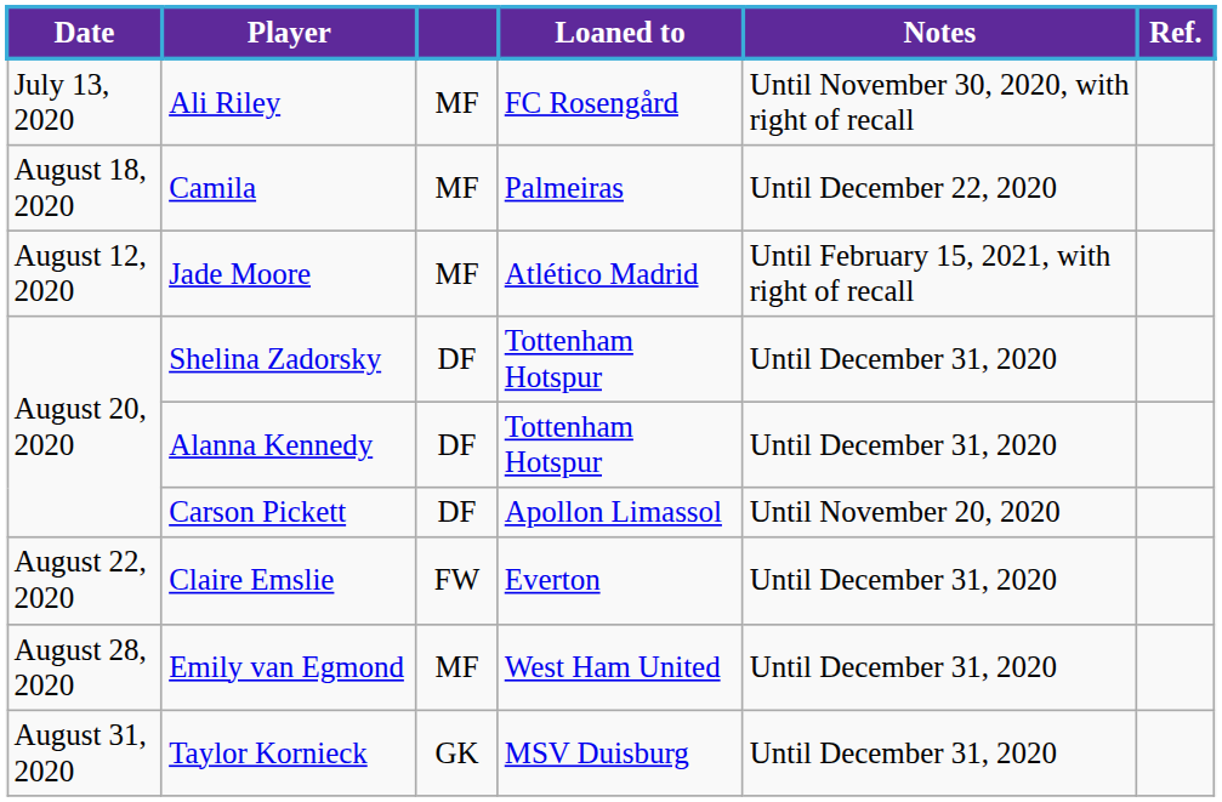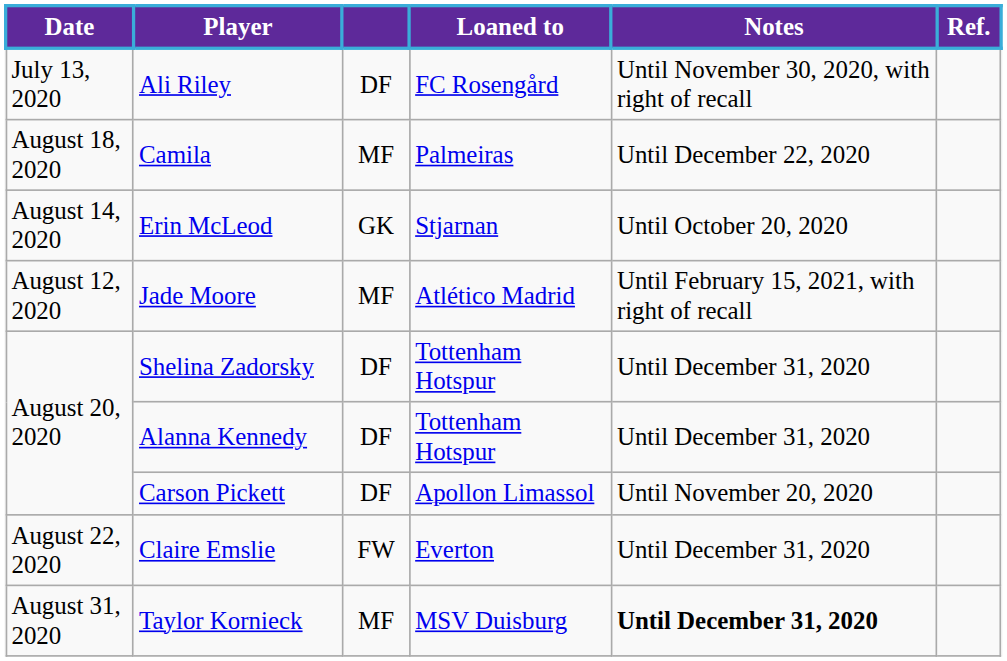Ali Riley | column 3: MF -> DF
+ row: August 14, 2020 | Erin McLeod | GK | Stjarnan | Until October 20, 2020
- row: August 28, 2020 | Emily van Egmond | MF | West Ham United | Until December 31, 2020
Taylor Kornieck | column 3: GK -> MF
Taylor Kornieck | Notes: normal -> bold
